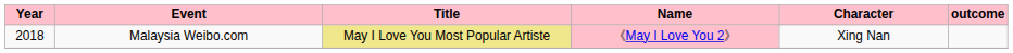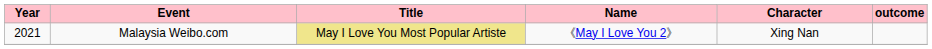Malaysia Weibo.com | Year: 2018 -> 2021
Malaysia Weibo.com | Name: pink background -> no background
